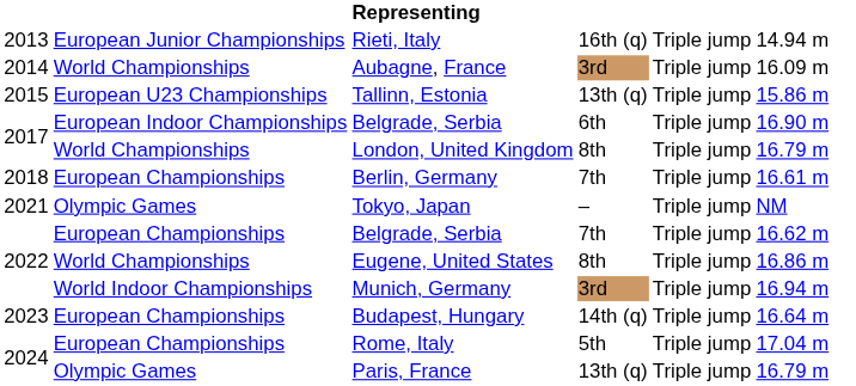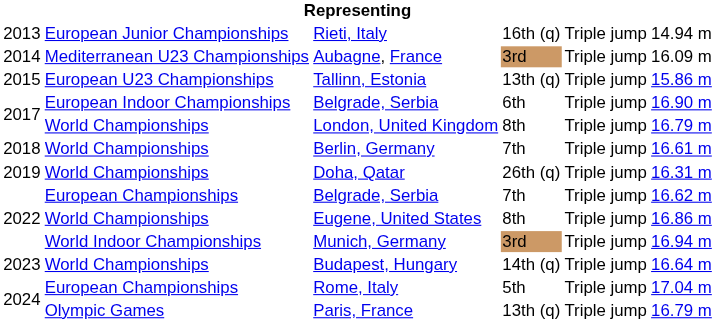Aubagne, France | column 2: World Championships -> Mediterranean U23 Championships
Berlin, Germany | column 2: European Championships -> World Championships
+ row: 2019 | World Championships | Doha, Qatar | 26th (q) | Triple jump | 16.31 m
- row: 2021 | Olympic Games | Tokyo, Japan | – | Triple jump | NM
Budapest, Hungary | column 2: European Championships -> World Championships
